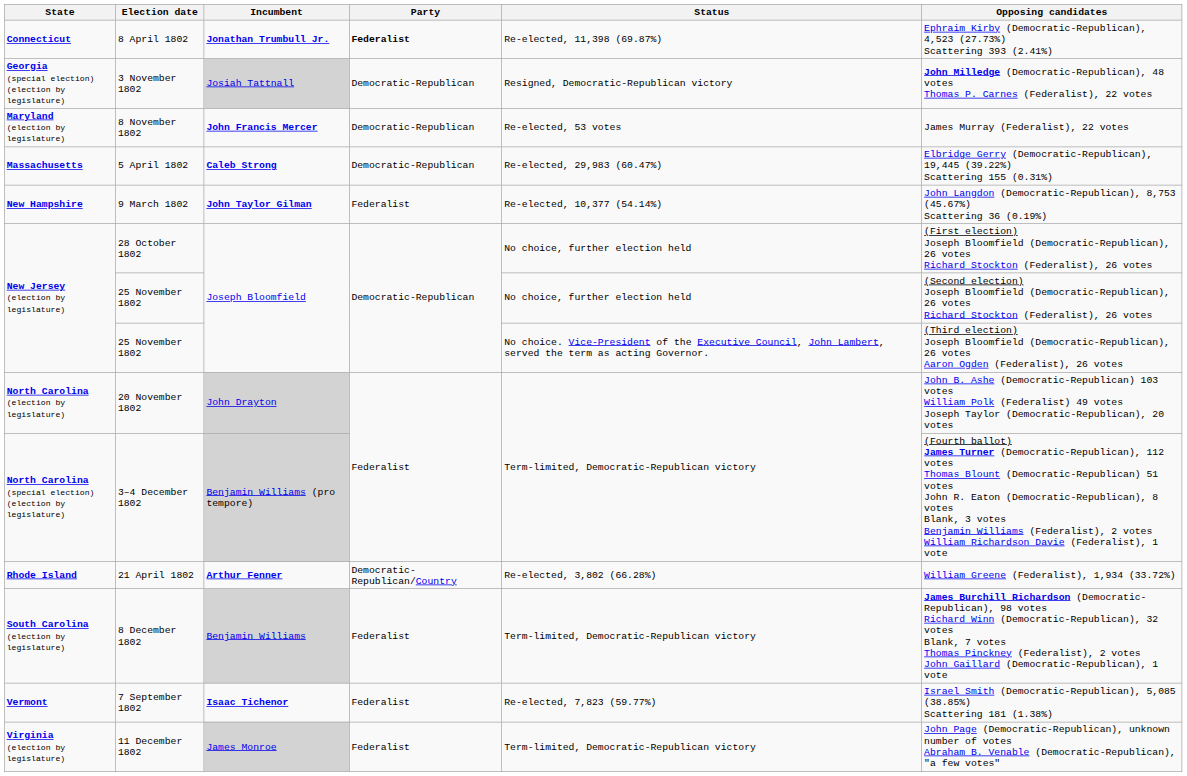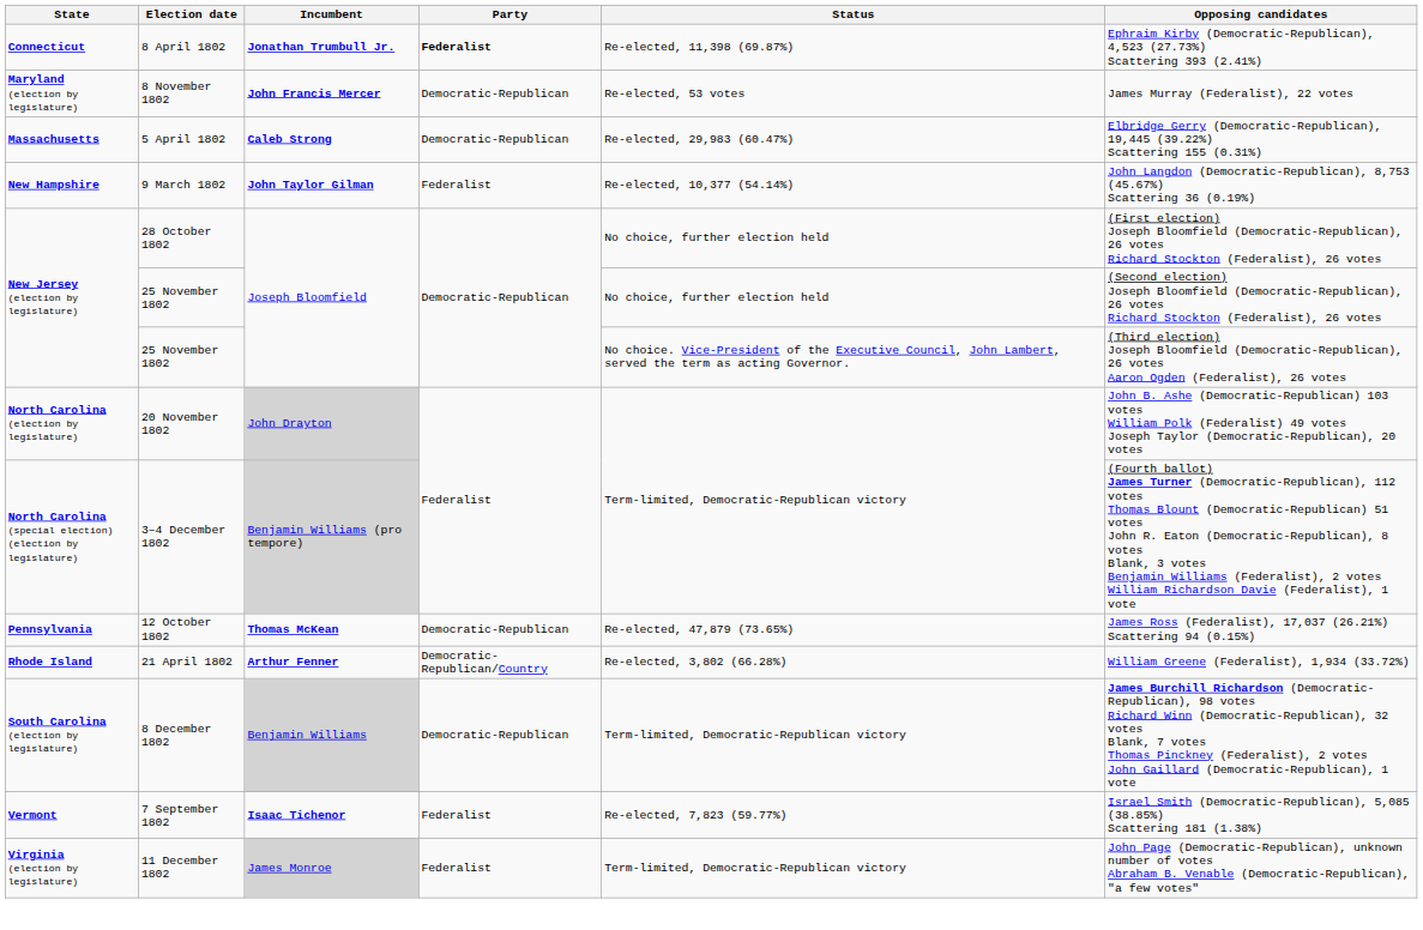- row: Georgia (special election) (election by legislature) | 3 November 1802 | Josiah Tattnall | Democratic-Republican | Resigned, Democratic-Republican victory | John Milledge (Democratic-Republican), 48 votes Thomas P. Carnes (Federalist), 22 votes
+ row: Pennsylvania | 12 October 1802 | Thomas McKean | Democratic-Republican | Re-elected, 47,879 (73.65%) | James Ross (Federalist), 17,037 (26.21%) Scattering 94 (0.15%)
8 December 1802 | Party: Federalist -> Democratic-Republican
